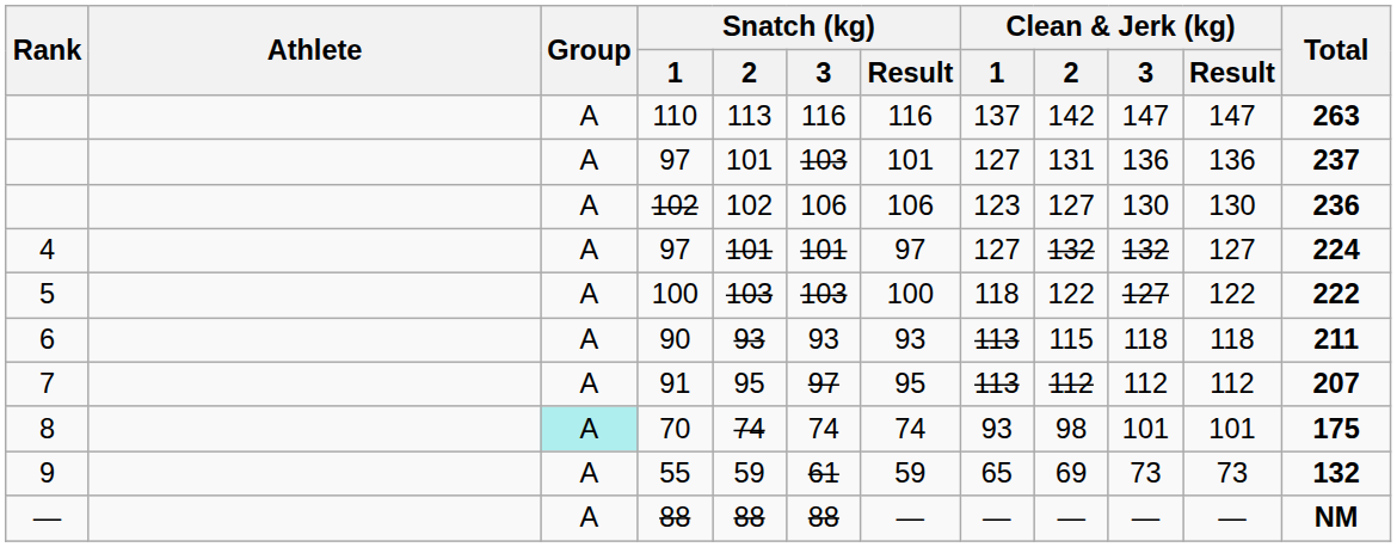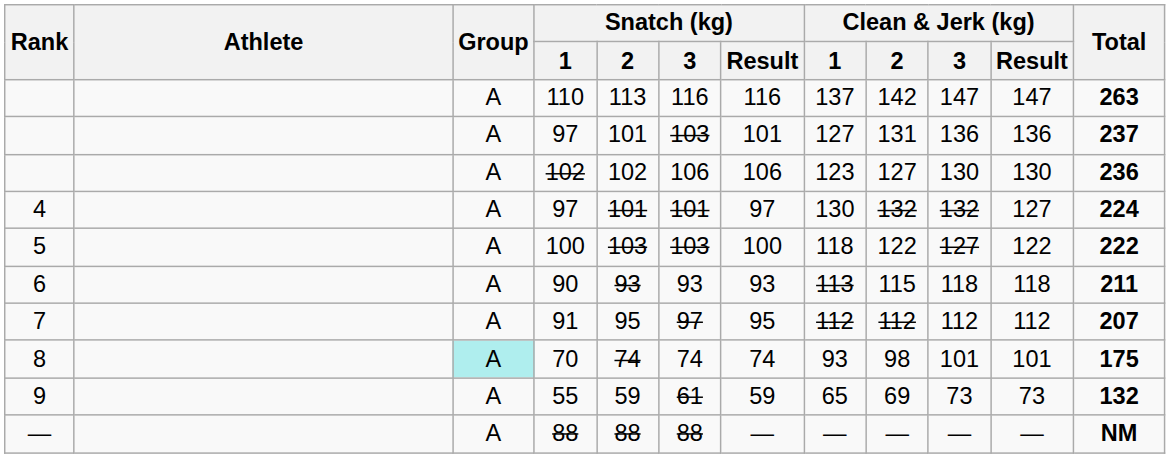4 / 97 | Clean & Jerk (kg) / 1: 127 -> 130
91 | Clean & Jerk (kg) / 1: 113 -> 112
